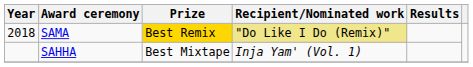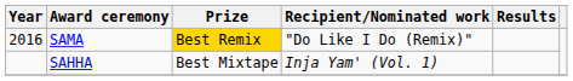SAMA | Year: 2018 -> 2016
SAMA | Recipient/Nominated work: khaki background -> no background
